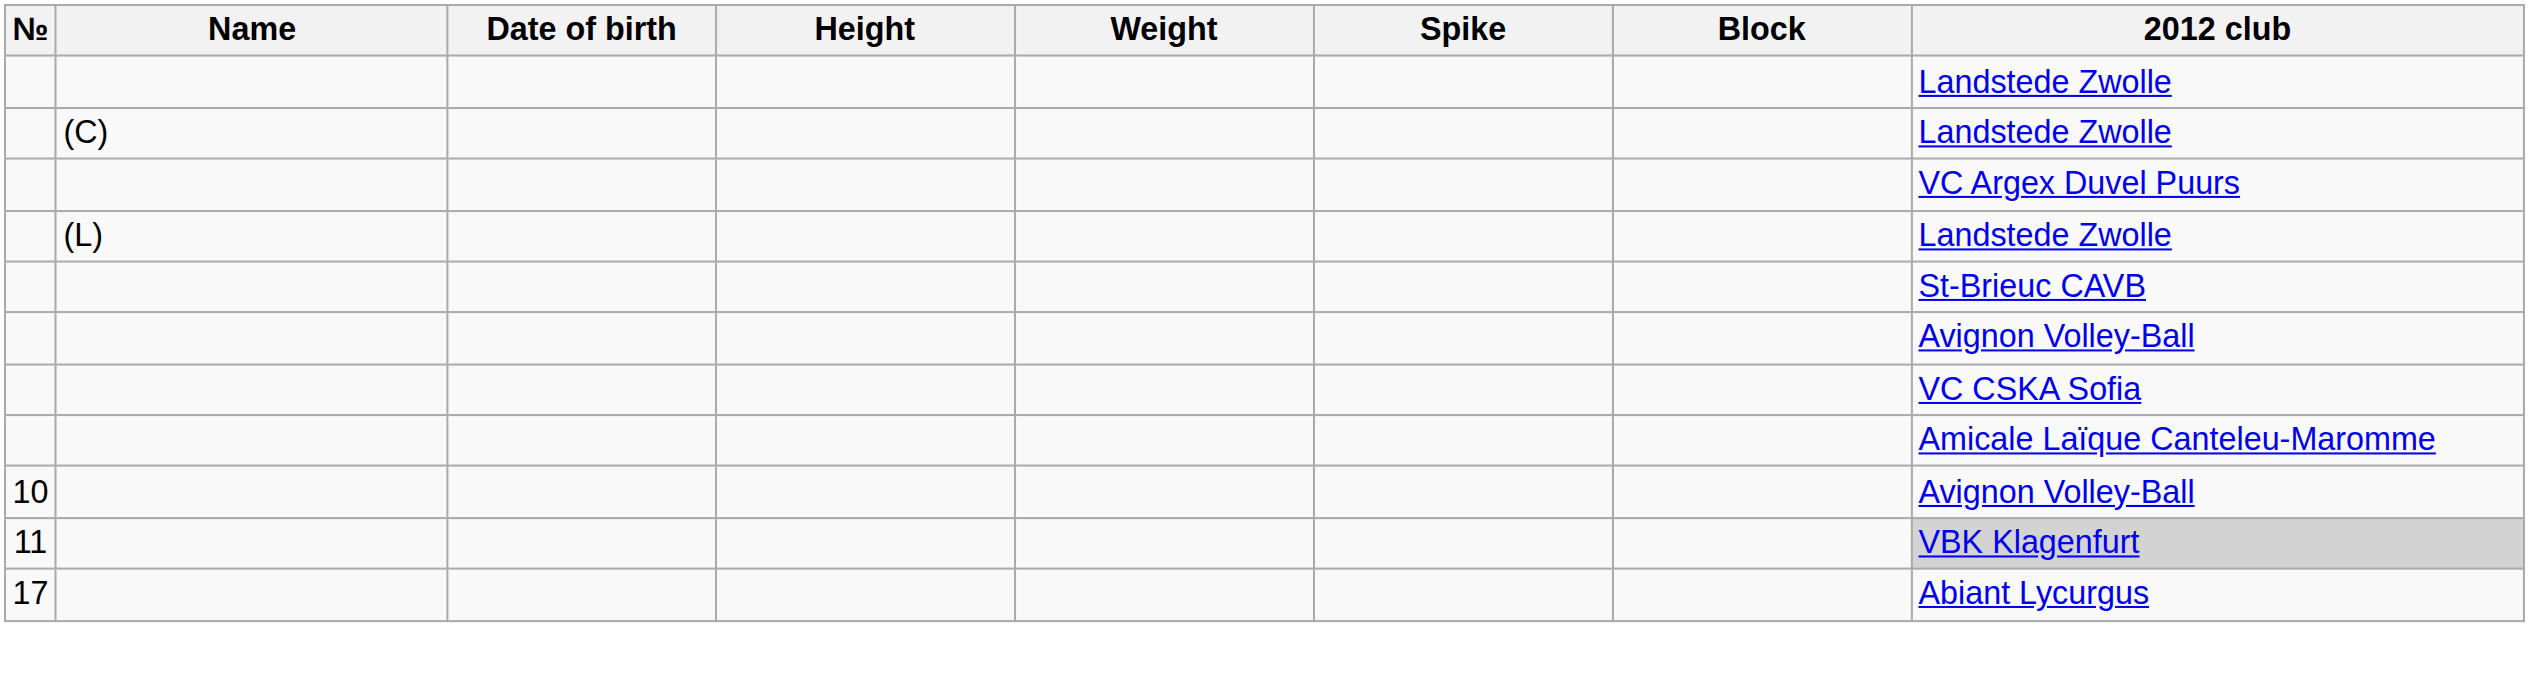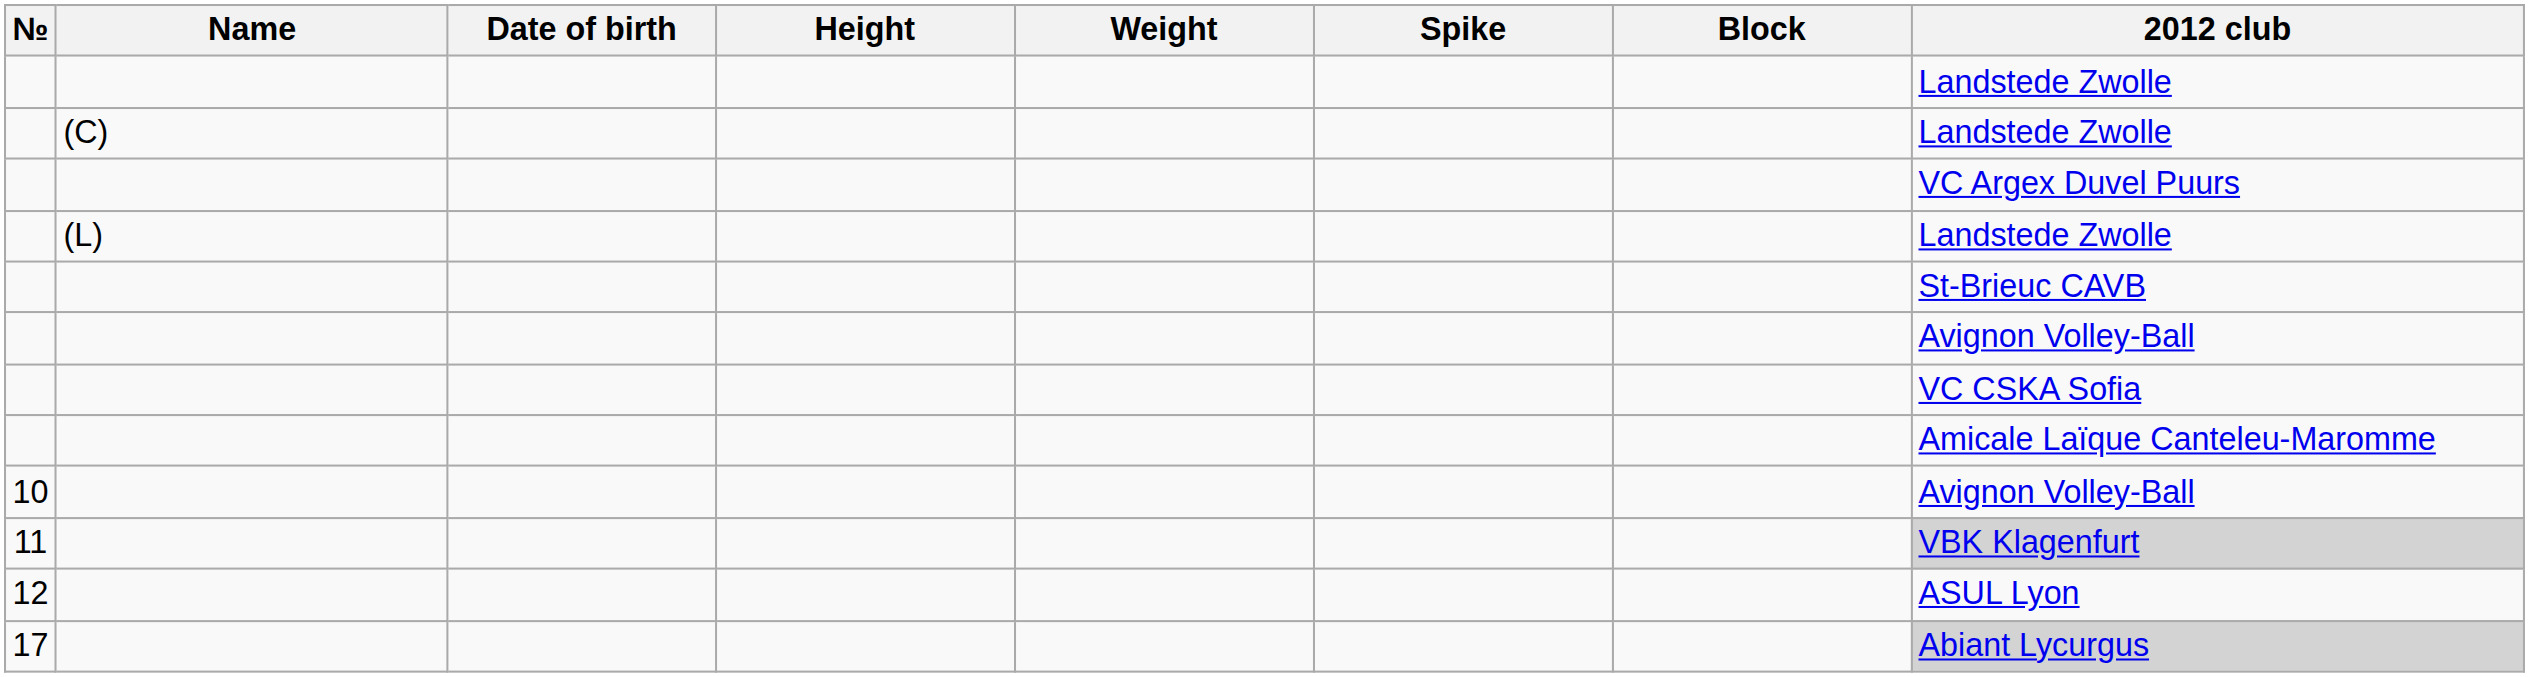+ row: 12 | ASUL Lyon
17 | 2012 club: no background -> lightgrey background
